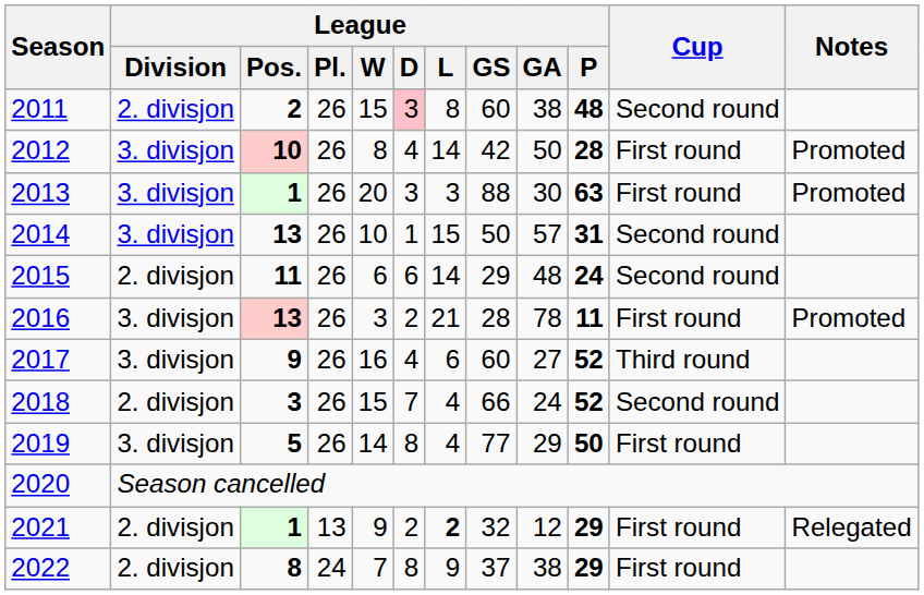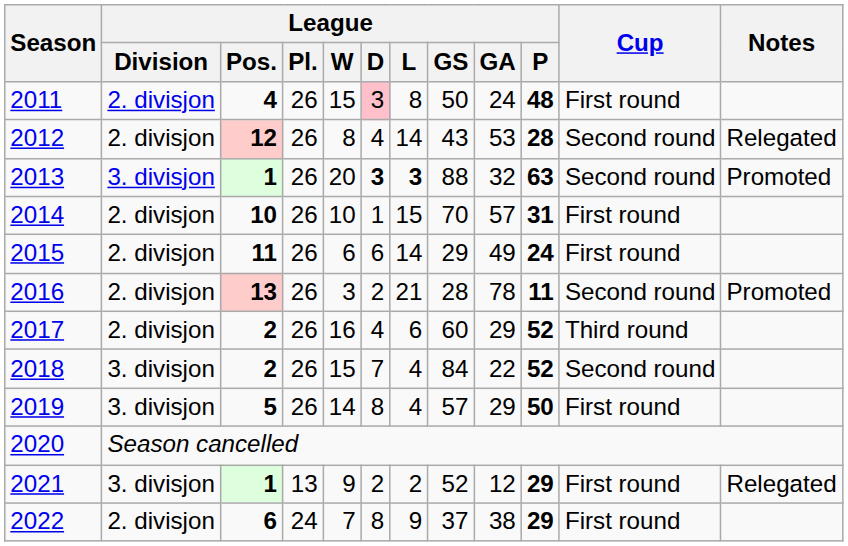2011 | League / Pos.: 2 -> 4
2011 | League / GS: 60 -> 50
2011 | League / GA: 38 -> 24
2011 | Cup: Second round -> First round
2012 | League / Division: 3. divisjon -> 2. divisjon
2012 | League / Pos.: 10 -> 12
2012 | League / GS: 42 -> 43
2012 | League / GA: 50 -> 53
2012 | Cup: First round -> Second round
2012 | Notes: Promoted -> Relegated
2013 | League / D: normal -> bold
2013 | League / L: normal -> bold
2013 | League / GA: 30 -> 32
2013 | Cup: First round -> Second round
2014 | League / Division: 3. divisjon -> 2. divisjon
2014 | League / Pos.: 13 -> 10
2014 | League / GS: 50 -> 70
2014 | Cup: Second round -> First round
2015 | League / GA: 48 -> 49
2015 | Cup: Second round -> First round
2016 | League / Division: 3. divisjon -> 2. divisjon
2016 | Cup: First round -> Second round
2017 | League / Division: 3. divisjon -> 2. divisjon
2017 | League / Pos.: 9 -> 2
2017 | League / GA: 27 -> 29
2018 | League / Division: 2. divisjon -> 3. divisjon
2018 | League / Pos.: 3 -> 2
2018 | League / GS: 66 -> 84
2018 | League / GA: 24 -> 22
2019 | League / GS: 77 -> 57
2021 | League / Division: 2. divisjon -> 3. divisjon
2021 | League / L: bold -> normal
2021 | League / GS: 32 -> 52
2022 | League / Pos.: 8 -> 6
